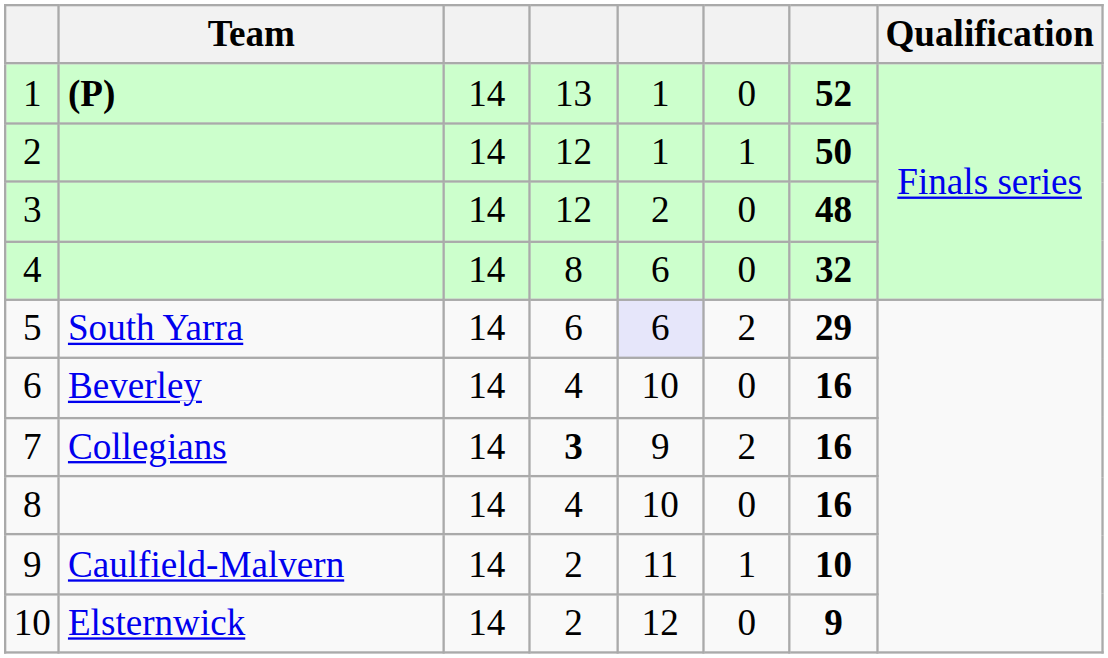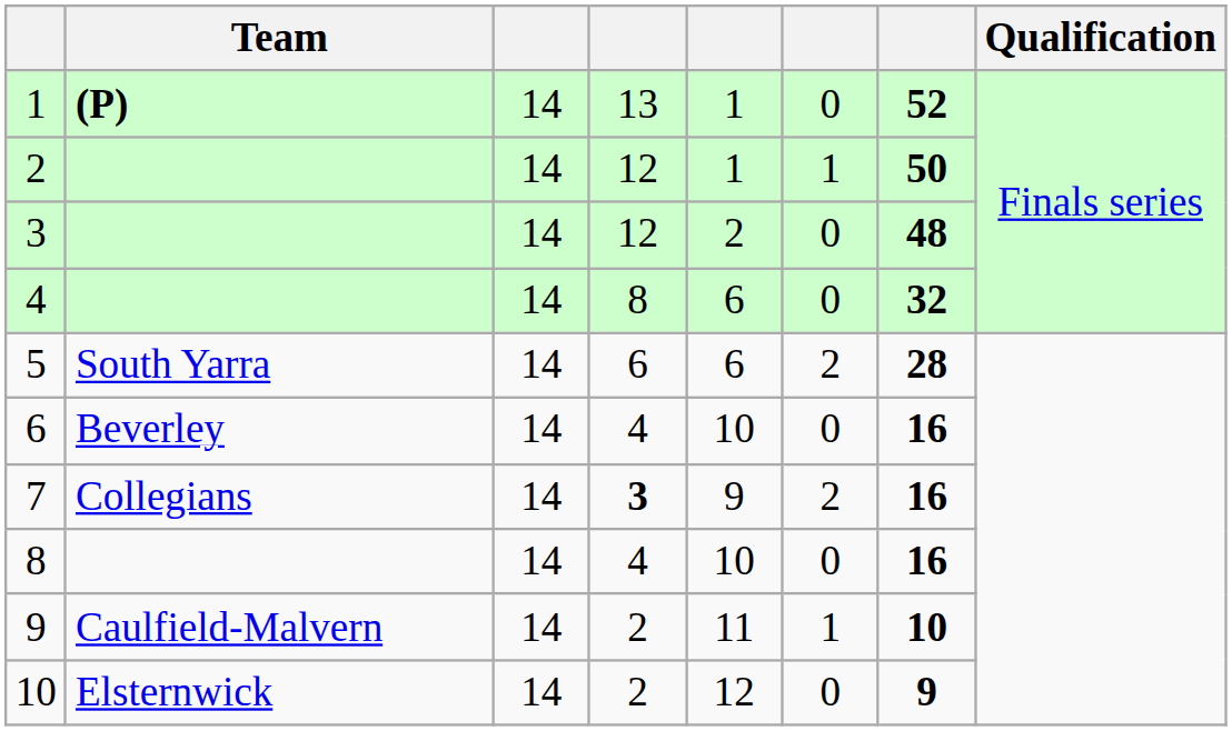5 | column 5: lavender background -> no background
5 | column 7: 29 -> 28
